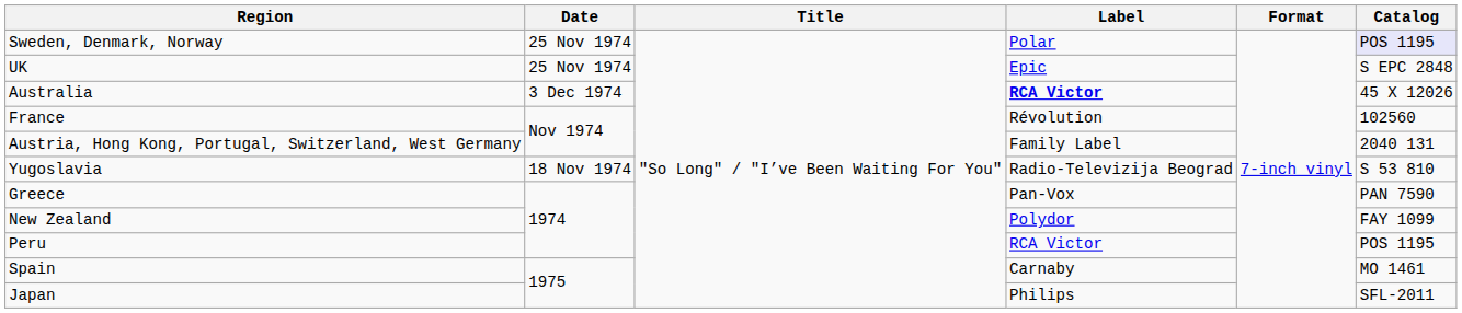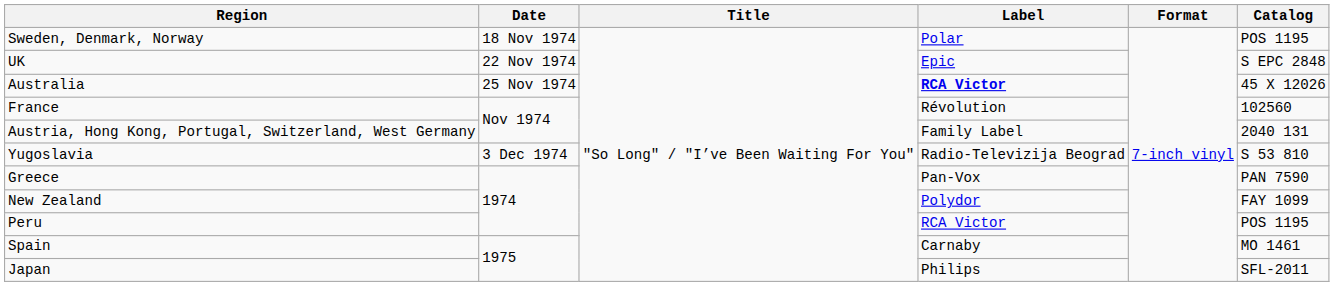Sweden, Denmark, Norway | Date: 25 Nov 1974 -> 18 Nov 1974
Sweden, Denmark, Norway | Catalog: lavender background -> no background
UK | Date: 25 Nov 1974 -> 22 Nov 1974
Australia | Date: 3 Dec 1974 -> 25 Nov 1974
Yugoslavia | Date: 18 Nov 1974 -> 3 Dec 1974
